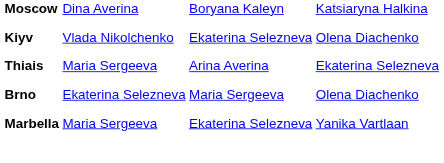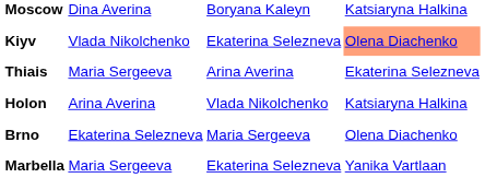Kiyv | column 4: no background -> lightsalmon background
+ row: Holon | Arina Averina | Vlada Nikolchenko | Katsiaryna Halkina
